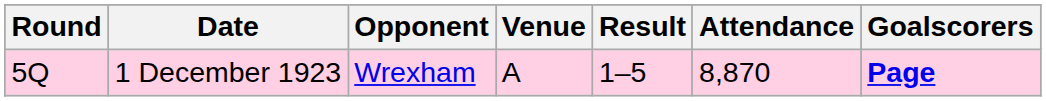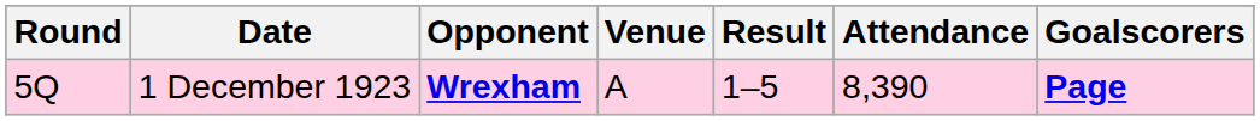1 December 1923 | Opponent: normal -> bold
1 December 1923 | Attendance: 8,870 -> 8,390
